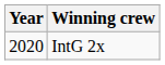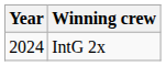IntG 2x | Year: 2020 -> 2024
